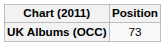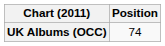UK Albums (OCC) | Position: 73 -> 74
